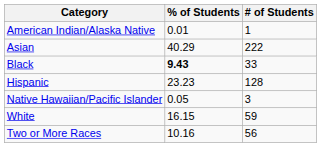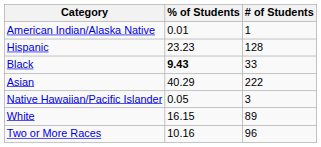rows swapped: Asian <-> Hispanic
White | # of Students: 59 -> 89
Two or More Races | # of Students: 56 -> 96
